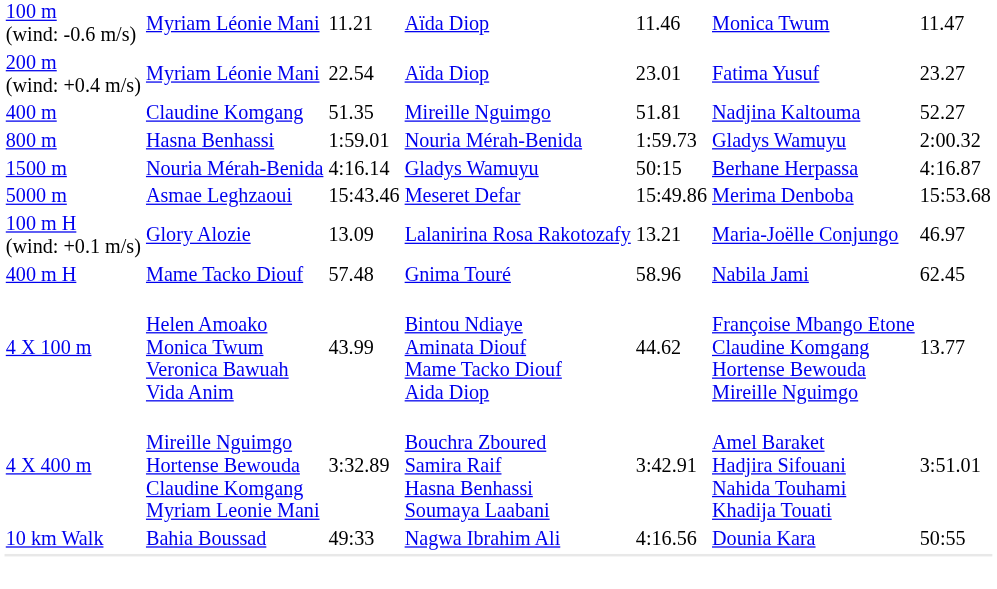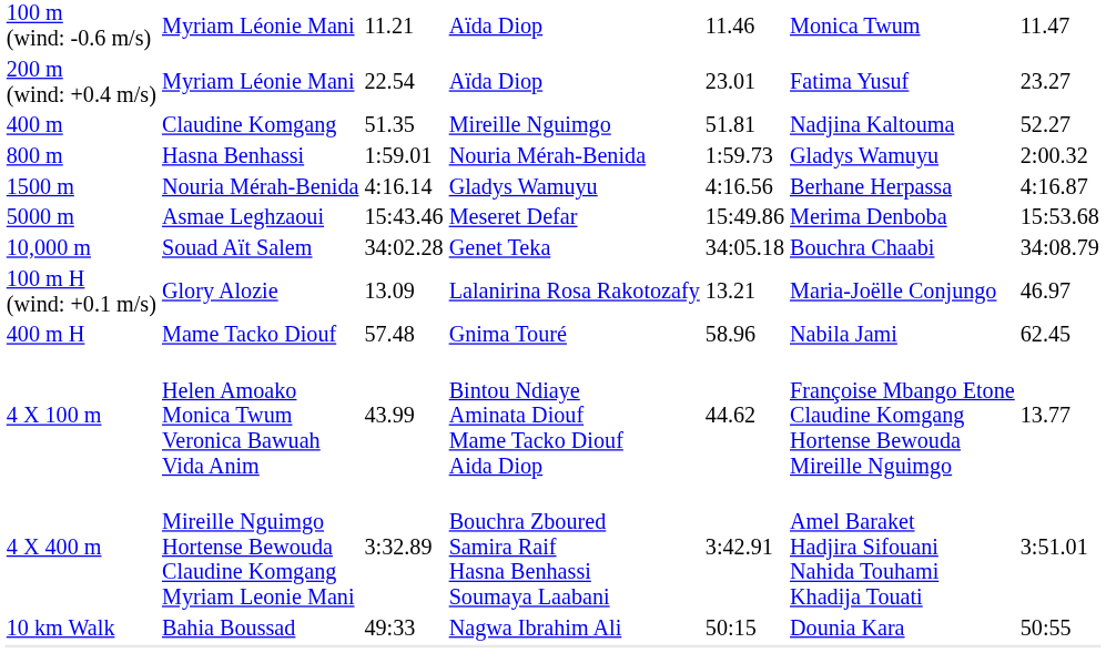1500 m | column 5: 50:15 -> 4:16.56
+ row: 10,000 m | Souad Aït Salem | 34:02.28 | Genet Teka | 34:05.18 | Bouchra Chaabi | 34:08.79
10 km Walk | column 5: 4:16.56 -> 50:15
